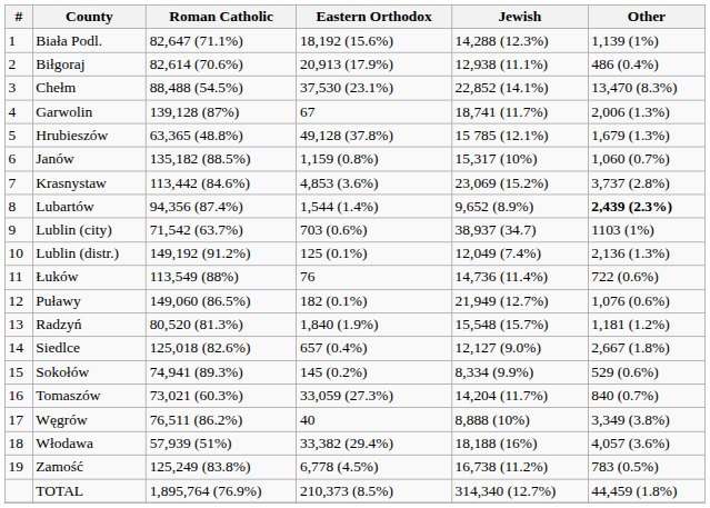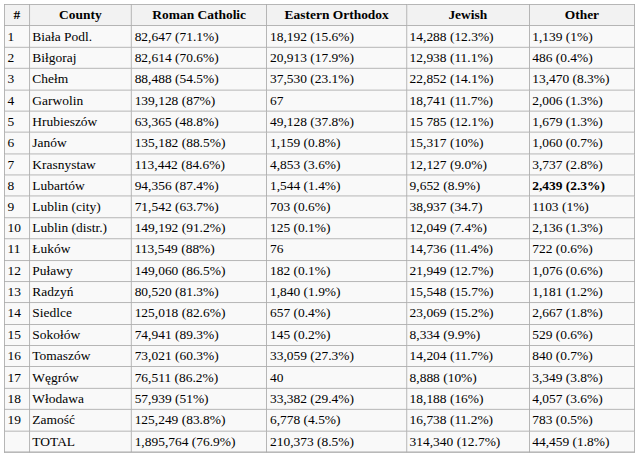Krasnystaw | Jewish: 23,069 (15.2%) -> 12,127 (9.0%)
Siedlce | Jewish: 12,127 (9.0%) -> 23,069 (15.2%)
